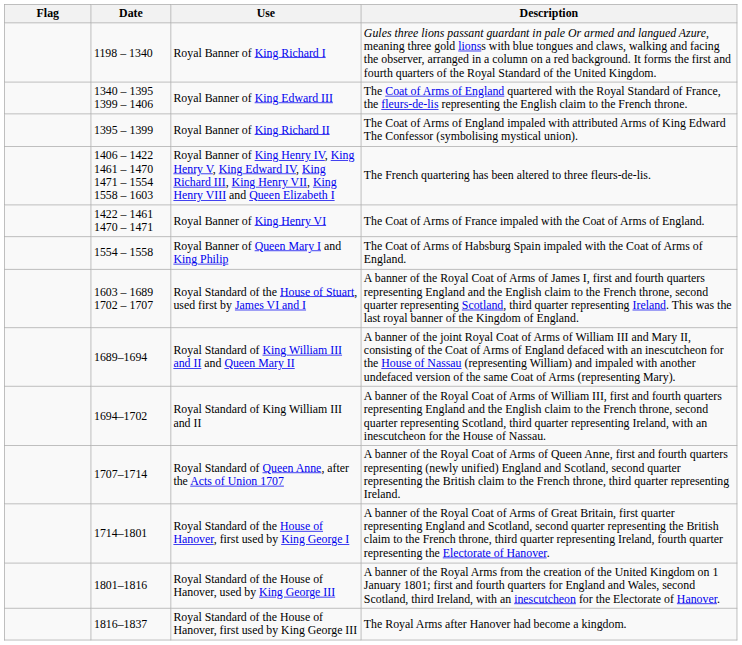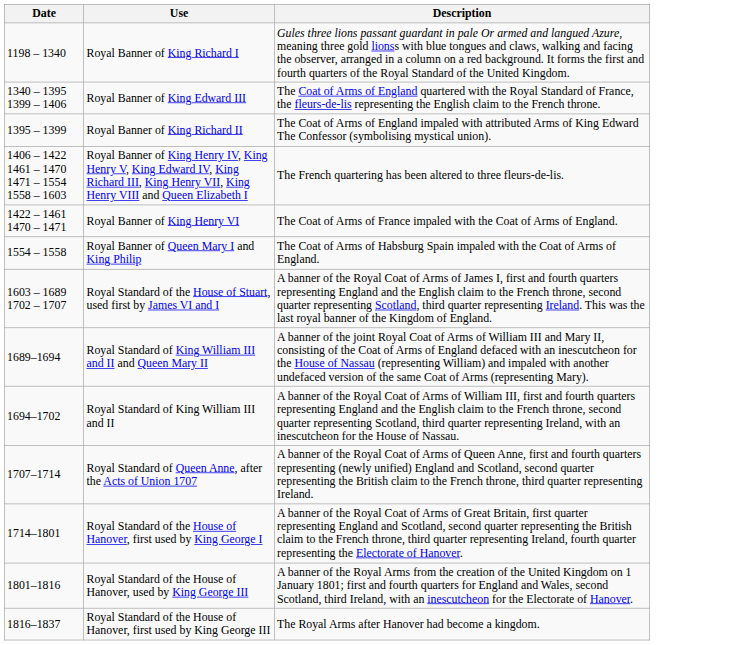- column: Flag
